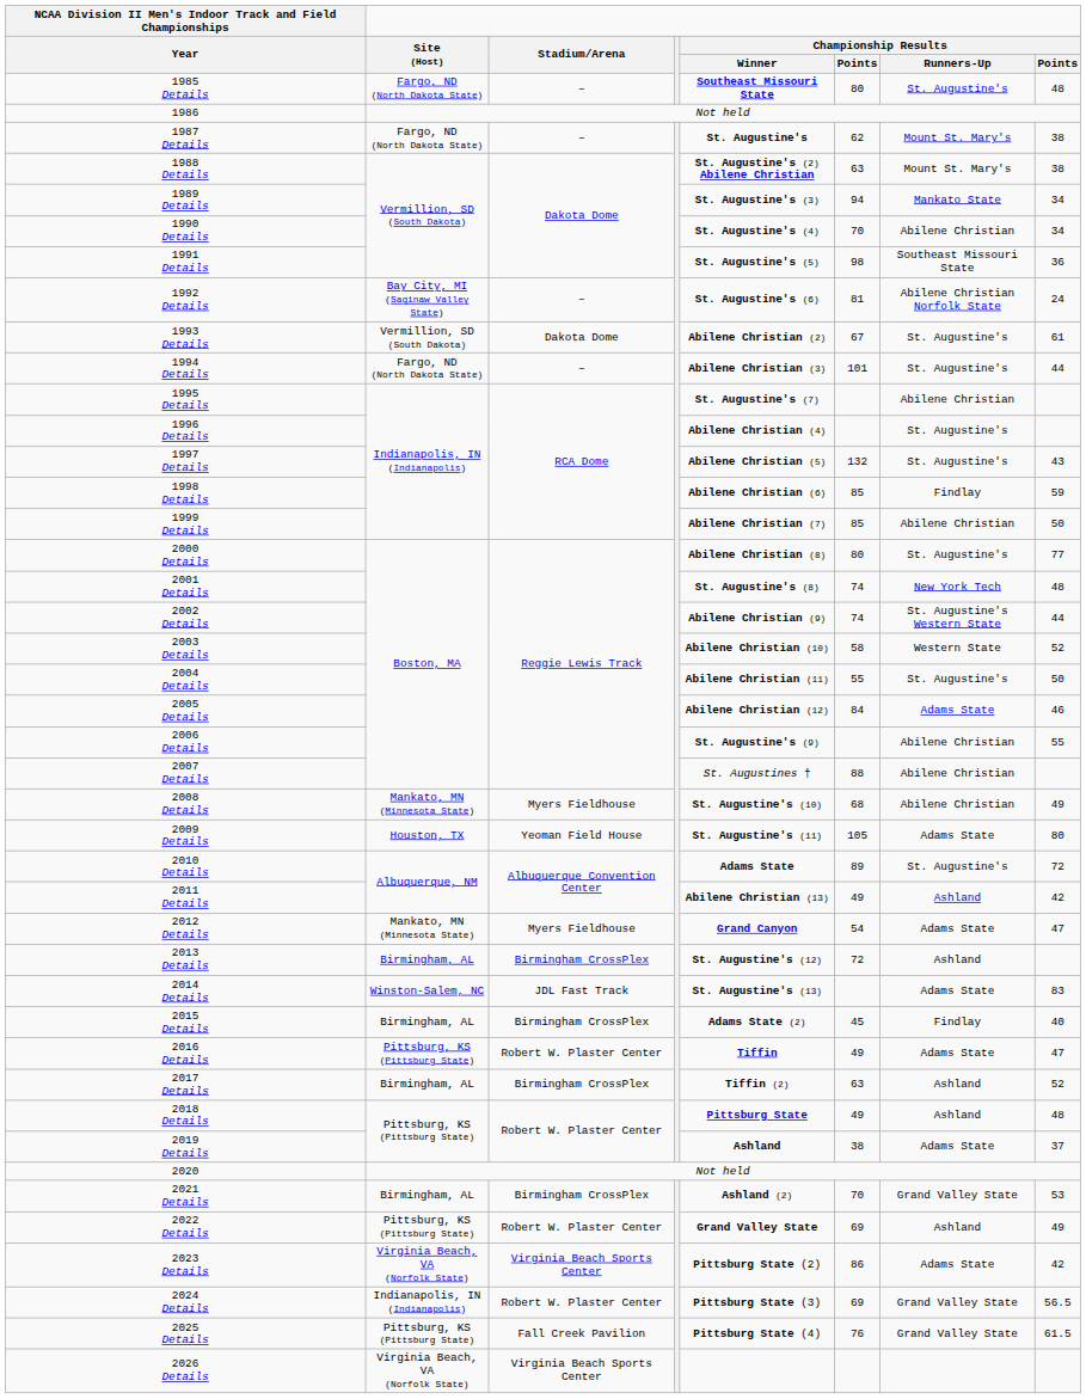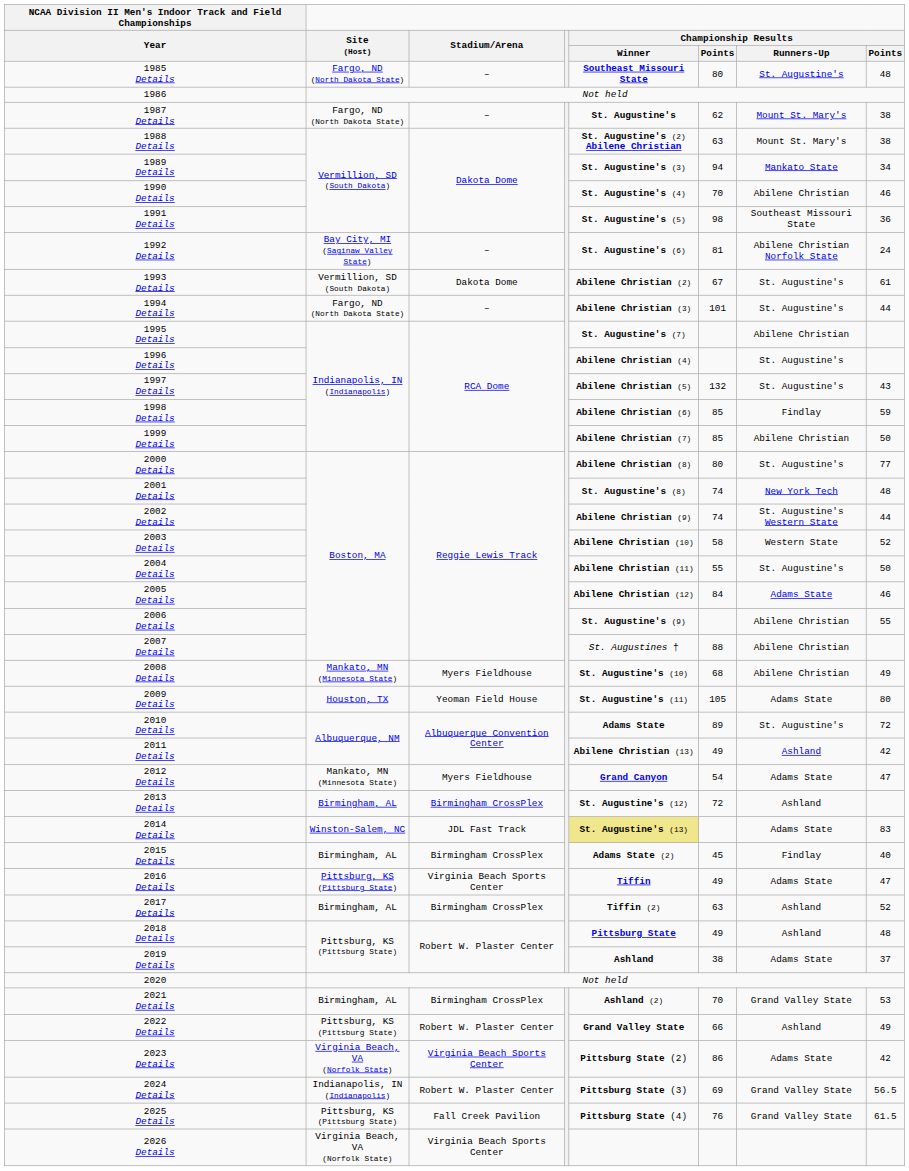1990 Details | column 8: 34 -> 46
2014 Details | Championship Results / Winner: no background -> khaki background
2016 Details | Stadium/Arena: Robert W. Plaster Center -> Virginia Beach Sports Center
2022 Details | column 6: 69 -> 66
